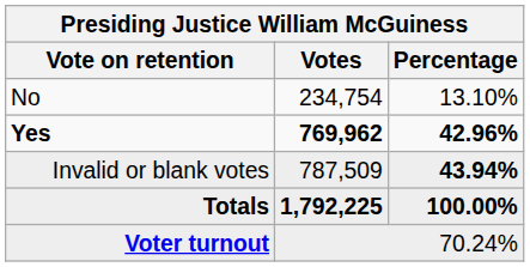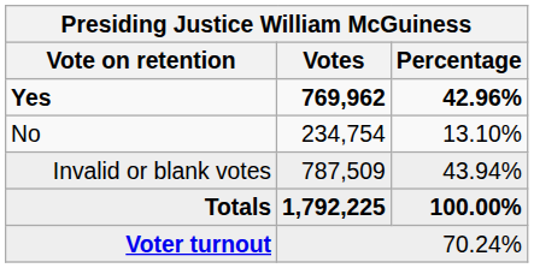rows swapped: Yes <-> No
Invalid or blank votes | Percentage: bold -> normal
